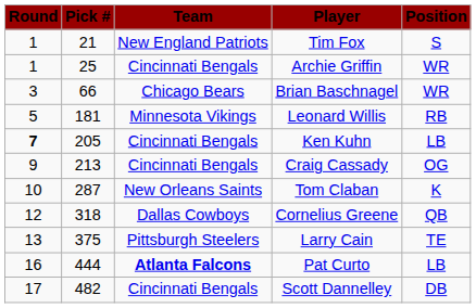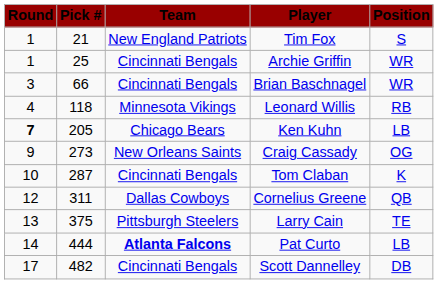Brian Baschnagel | Team: Chicago Bears -> Cincinnati Bengals
Leonard Willis | Round: 5 -> 4
Leonard Willis | Pick #: 181 -> 118
Ken Kuhn | Team: Cincinnati Bengals -> Chicago Bears
Craig Cassady | Pick #: 213 -> 273
Craig Cassady | Team: Cincinnati Bengals -> New Orleans Saints
Tom Claban | Team: New Orleans Saints -> Cincinnati Bengals
Cornelius Greene | Pick #: 318 -> 311
Pat Curto | Round: 16 -> 14
